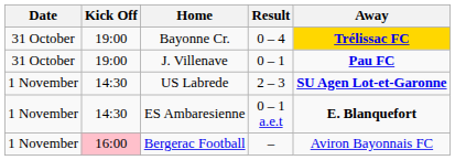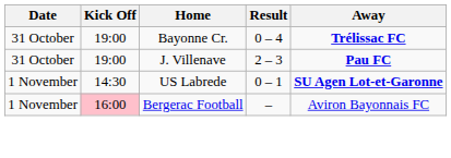Bayonne Cr. | Away: gold background -> no background
J. Villenave | Result: 0 – 1 -> 2 – 3
US Labrede | Result: 2 – 3 -> 0 – 1
- row: 1 November | 14:30 | ES Ambaresienne | 0 – 1 a.e.t | E. Blanquefort
